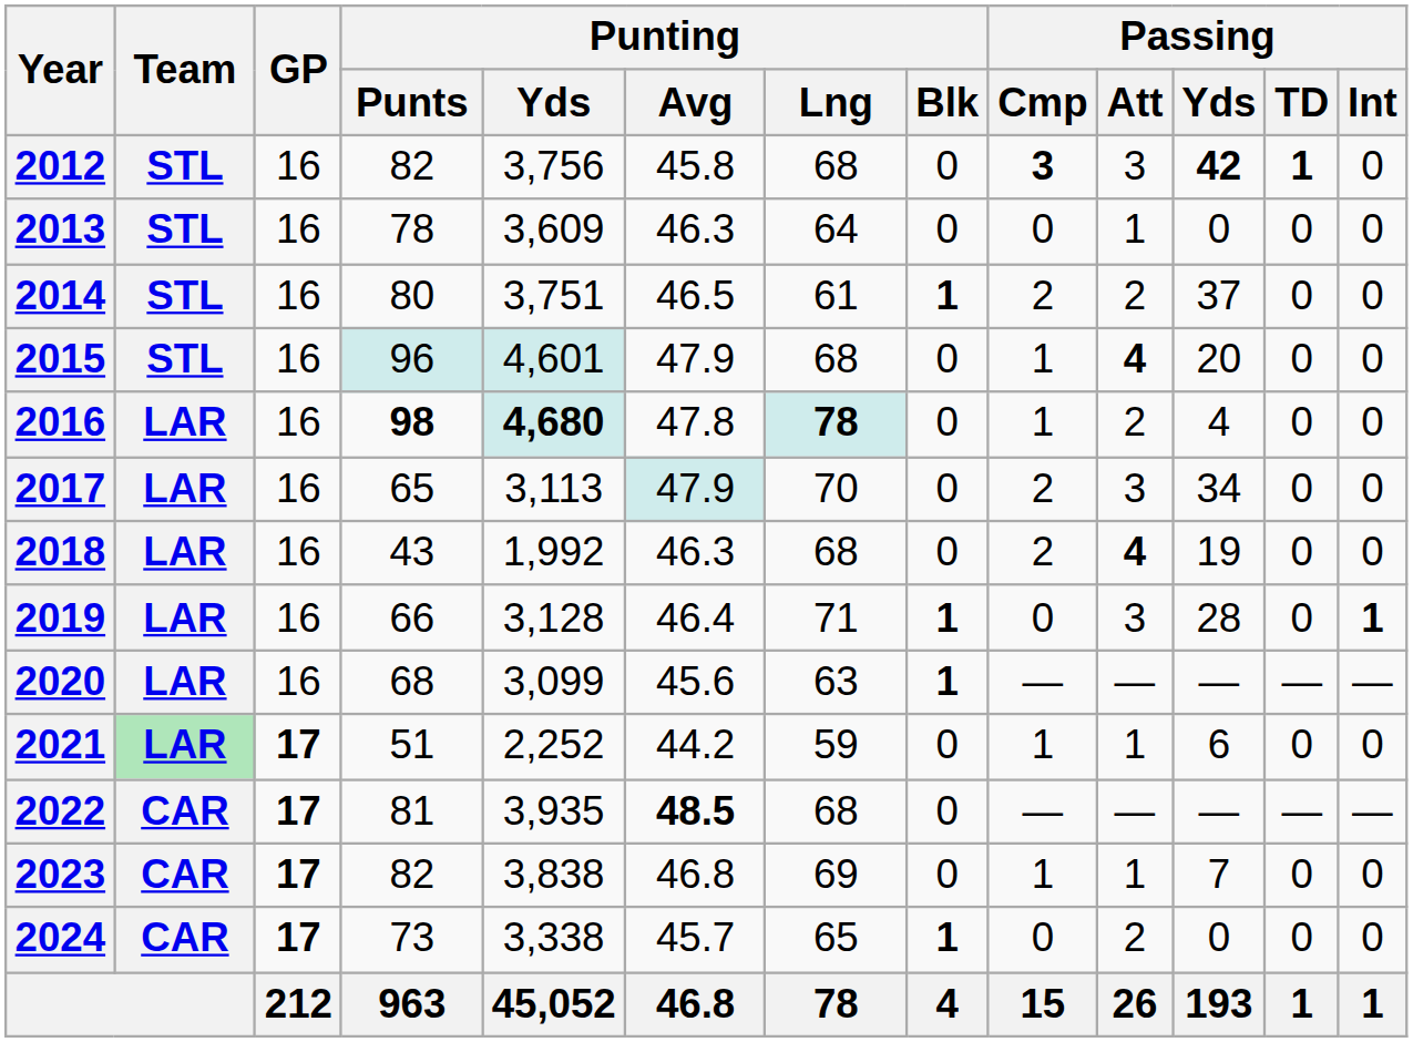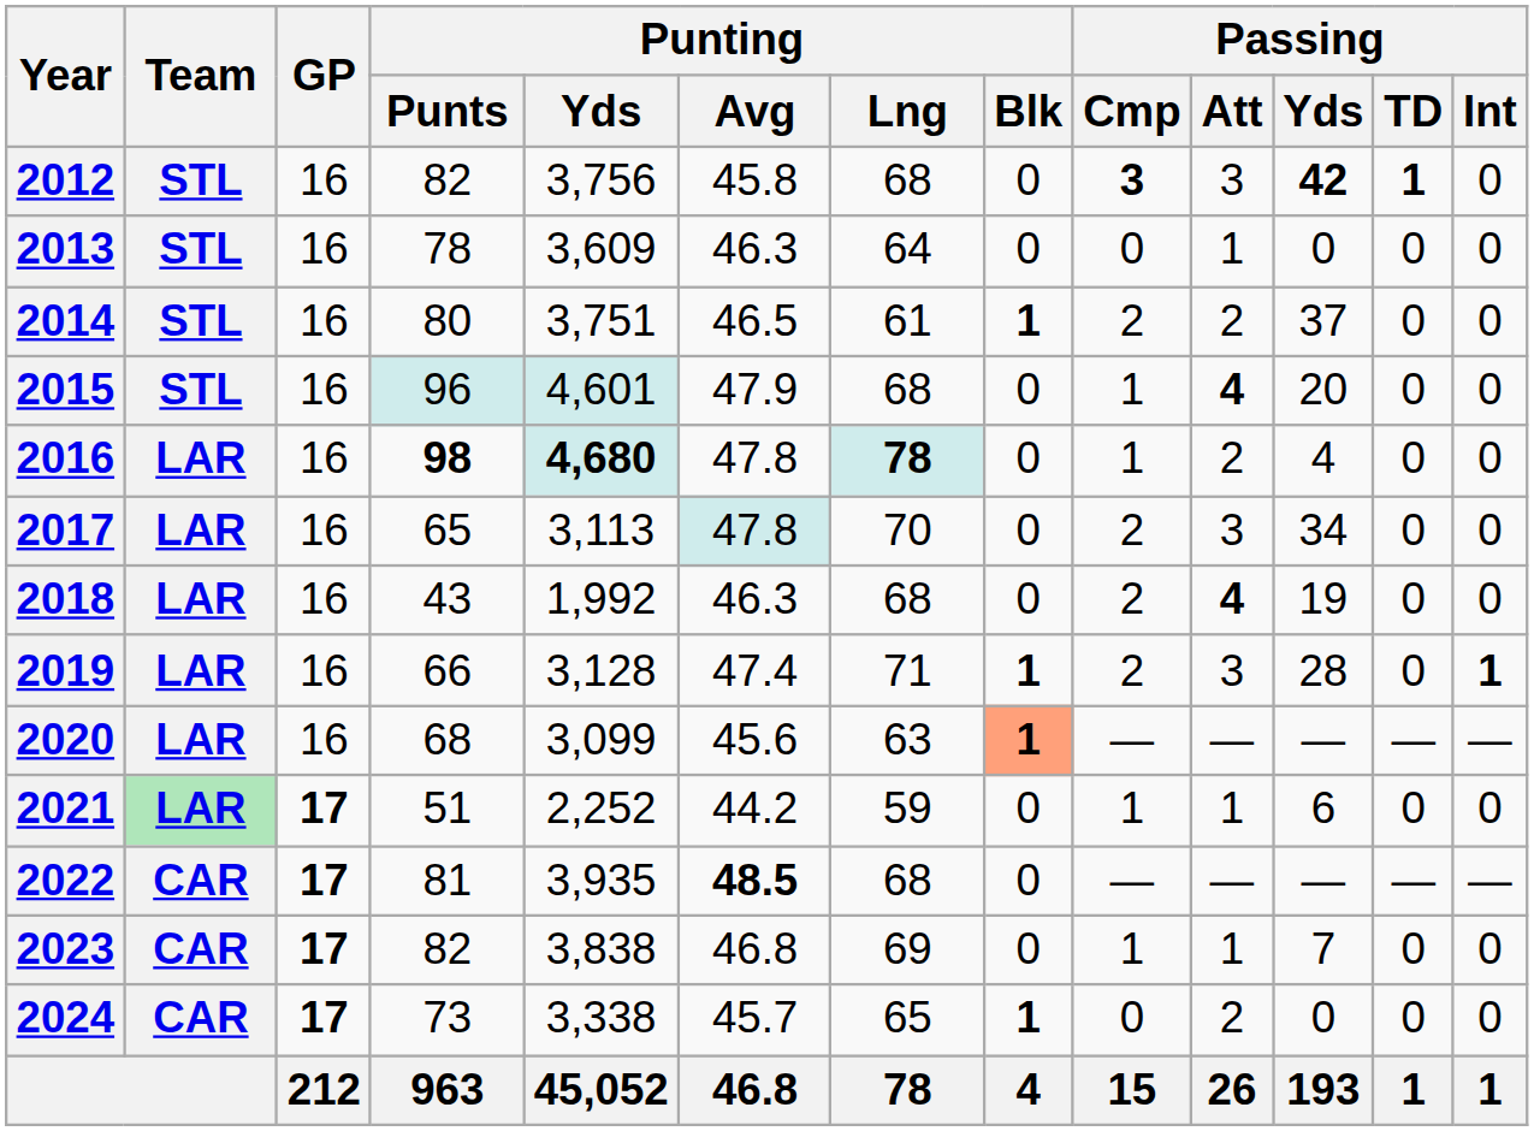2017 | Punting / Avg: 47.9 -> 47.8
2019 | Punting / Avg: 46.4 -> 47.4
2019 | Passing / Cmp: 0 -> 2
2020 | Punting / Blk: no background -> lightsalmon background
